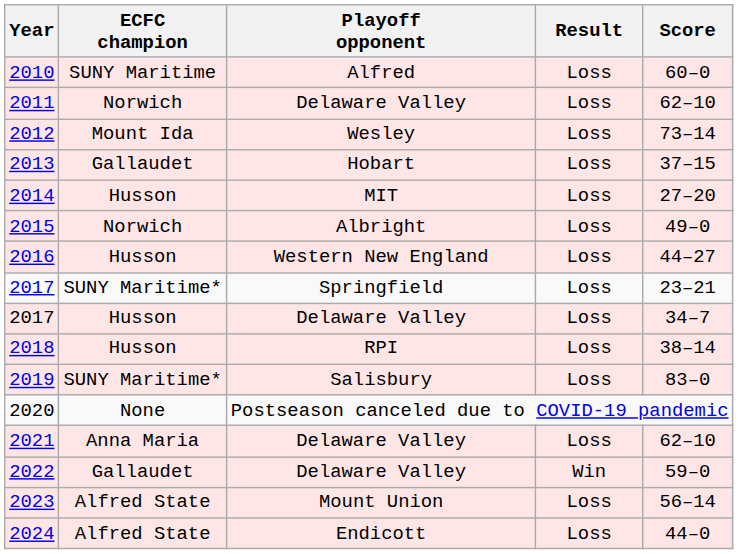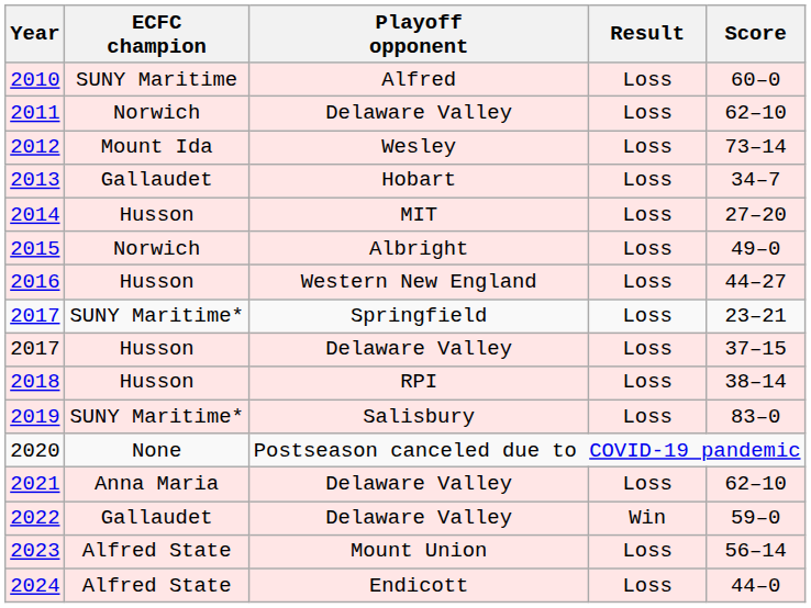2013 | Score: 37–15 -> 34–7
2017 / Delaware Valley | Score: 34–7 -> 37–15
